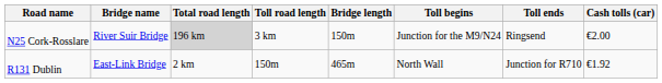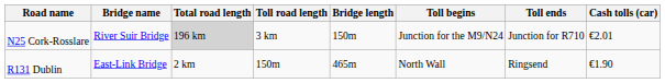N25 Cork-Rosslare | Toll ends: Ringsend -> Junction for R710
N25 Cork-Rosslare | Cash tolls (car): €2.00 -> €2.01
R131 Dublin | Toll ends: Junction for R710 -> Ringsend
R131 Dublin | Cash tolls (car): €1.92 -> €1.90
